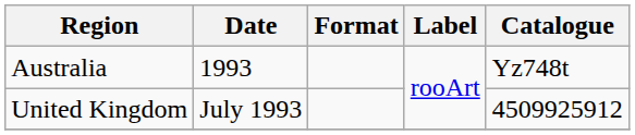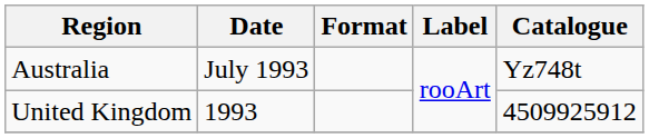Australia | Date: 1993 -> July 1993
United Kingdom | Date: July 1993 -> 1993
